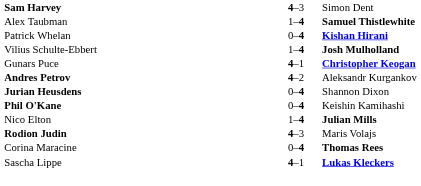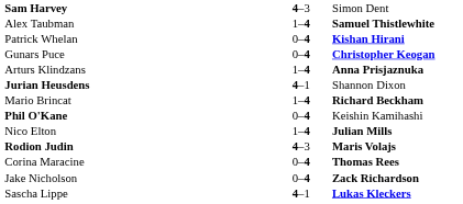- row: Vilius Schulte-Ebbert | 1–4 | Josh Mulholland
Gunars Puce | column 2: 4–1 -> 0–4
+ row: Arturs Klindzans | 1–4 | Anna Prisjaznuka
- row: Andres Petrov | 4–2 | Aleksandr Kurgankov
Jurian Heusdens | column 2: 0–4 -> 4–1
+ row: Mario Brincat | 1–4 | Richard Beckham
Rodion Judin | column 3: normal -> bold
+ row: Jake Nicholson | 0–4 | Zack Richardson
